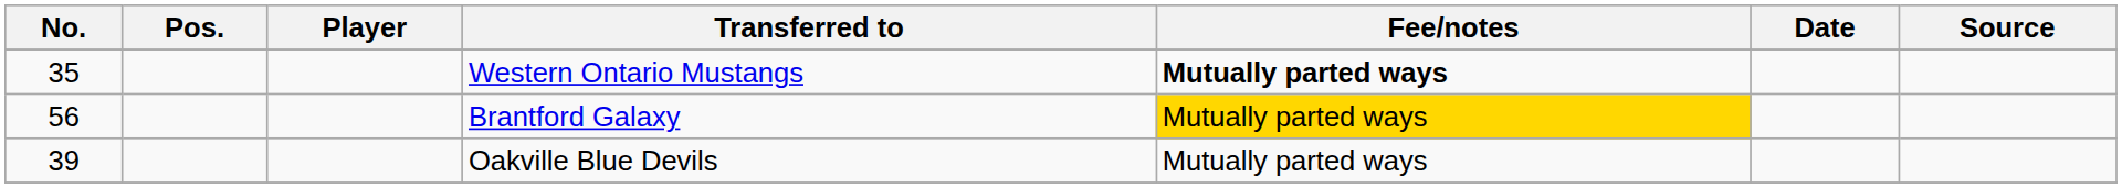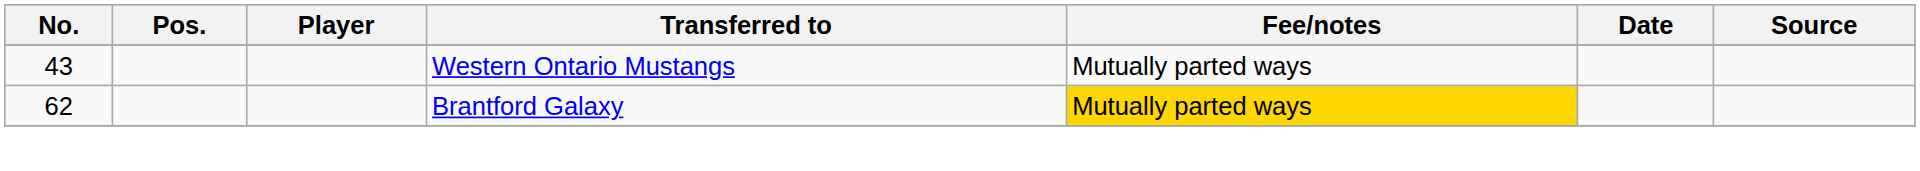Western Ontario Mustangs | No.: 35 -> 43
Western Ontario Mustangs | Fee/notes: bold -> normal
Brantford Galaxy | No.: 56 -> 62
- row: 39 | Oakville Blue Devils | Mutually parted ways
